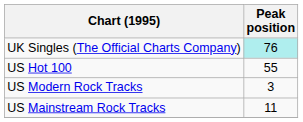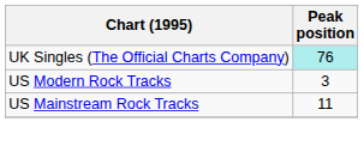- row: US Hot 100 | 55
